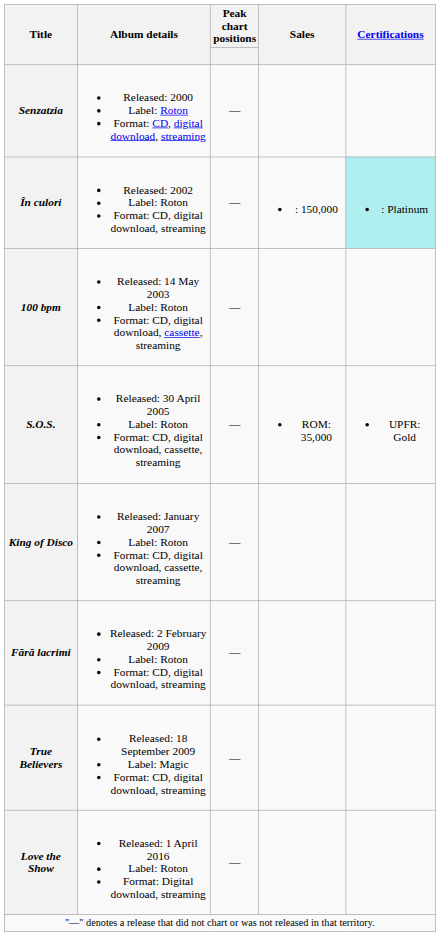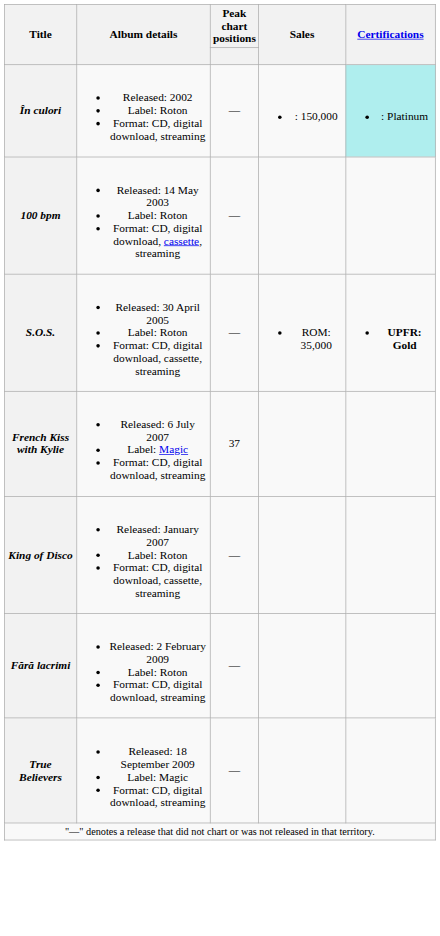- row: Senzatzia | Released: 2000 Label: Roton Format: CD, digital download, streaming | —
S.O.S. | Certifications: normal -> bold
+ row: French Kiss with Kylie | Released: 6 July 2007 Label: Magic Format: CD, digital download, streaming | 37
- row: Love the Show | Released: 1 April 2016 Label: Roton Format: Digital download, streaming | —
